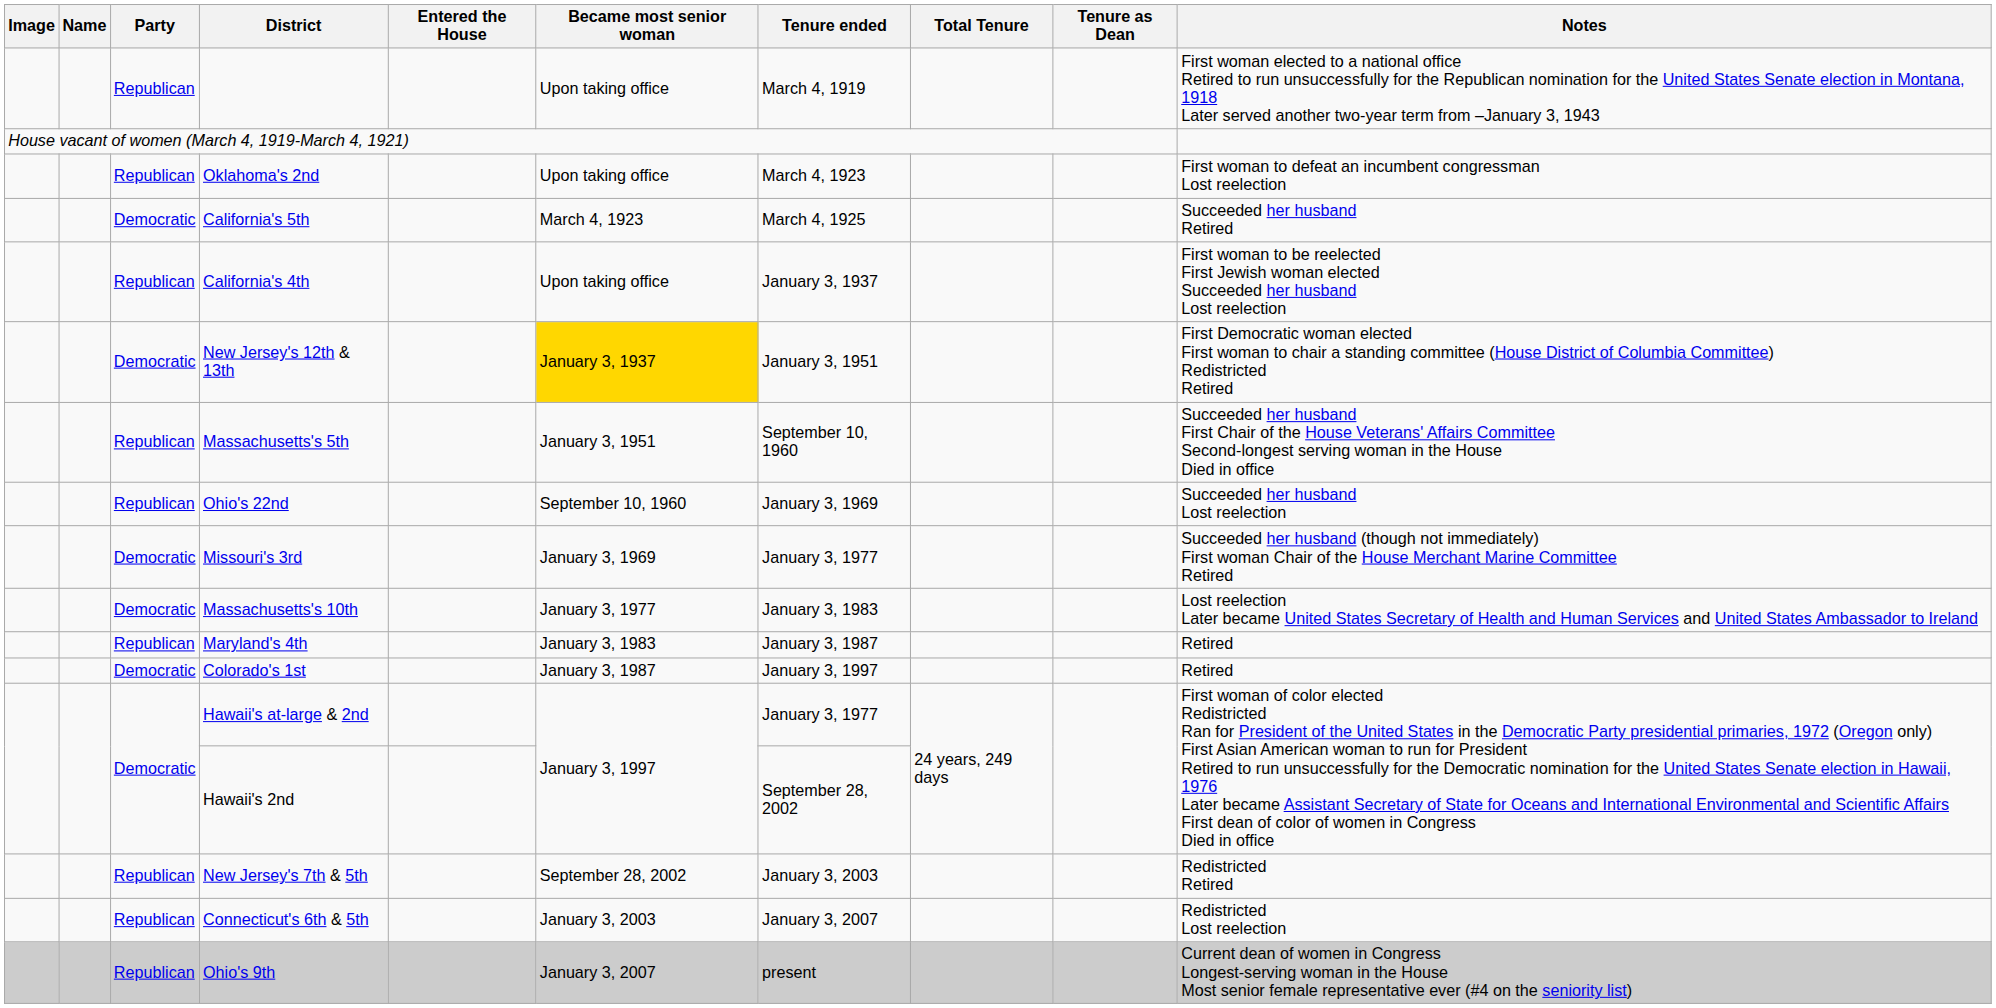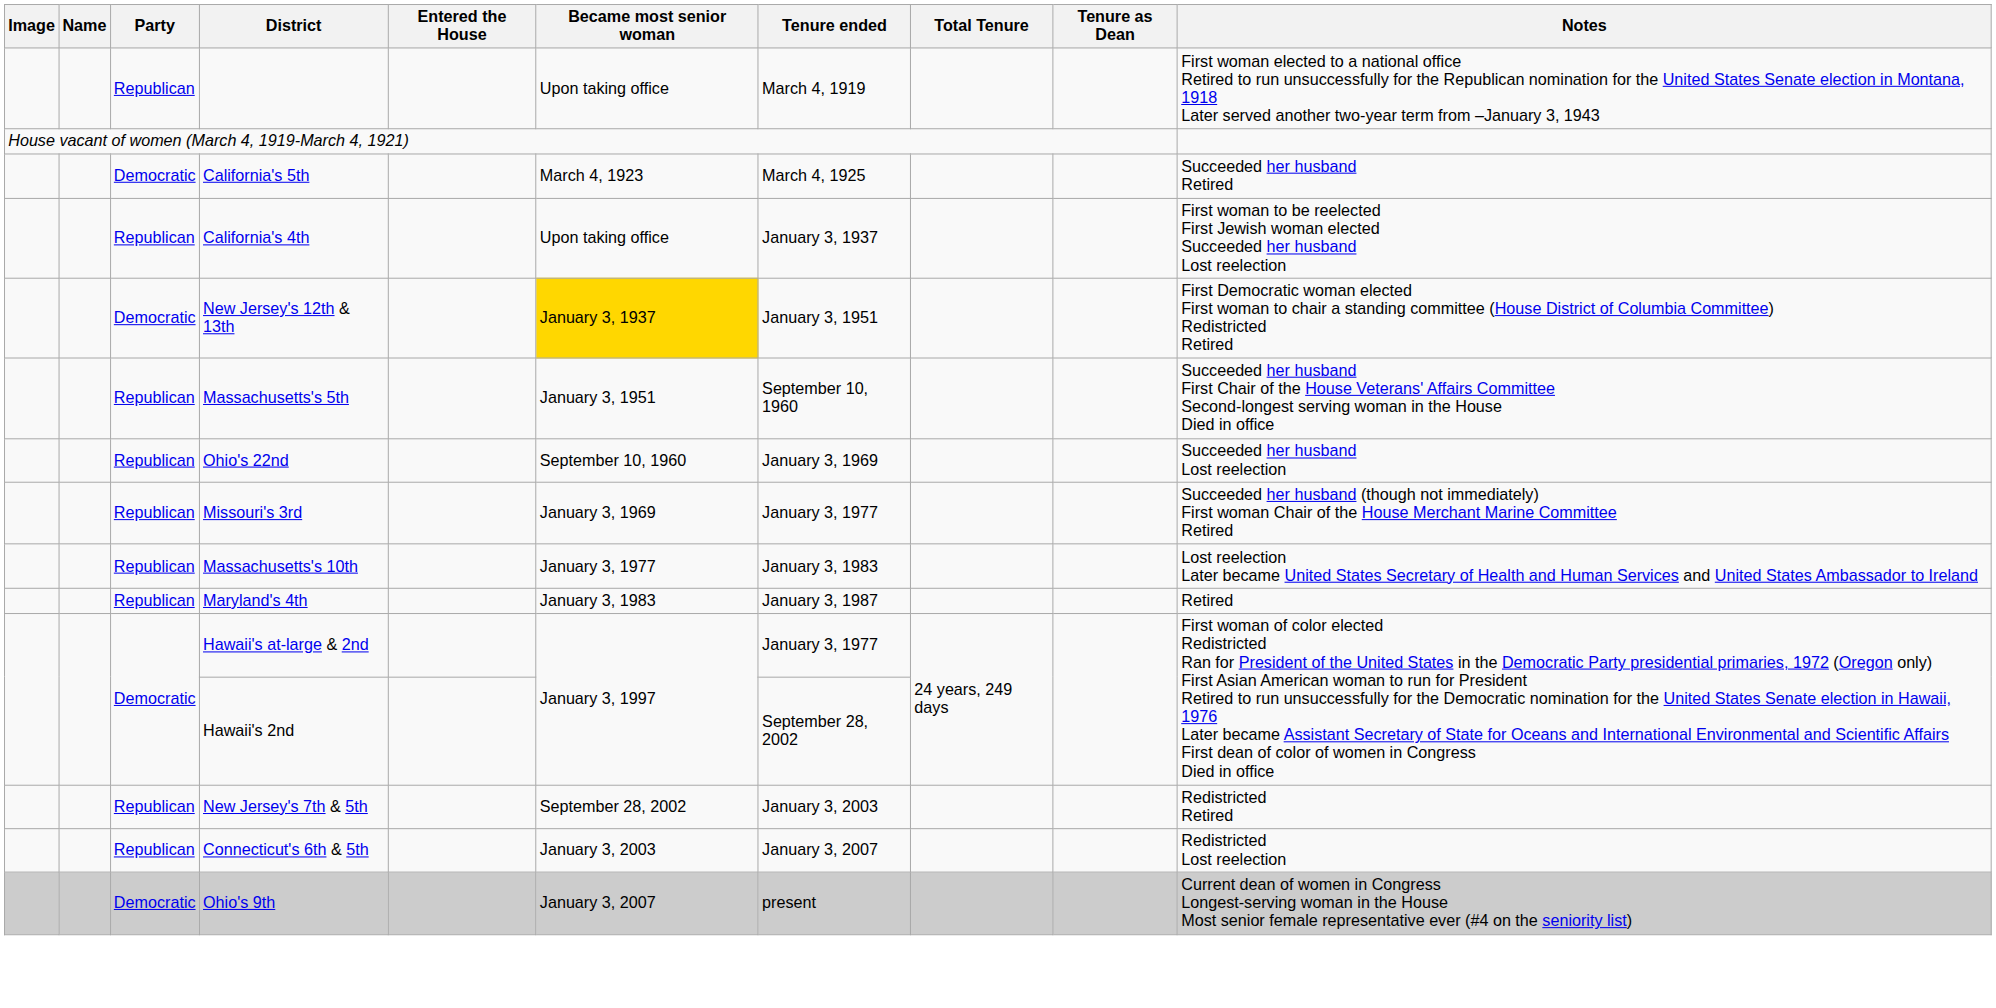- row: Republican | Oklahoma's 2nd | Upon taking office | March 4, 1923 | First woman to defeat an incumbent congressman Lost reelection
Missouri's 3rd | Party: Democratic -> Republican
Massachusetts's 10th | Party: Democratic -> Republican
- row: Democratic | Colorado's 1st | January 3, 1987 | January 3, 1997 | Retired
Ohio's 9th | Party: Republican -> Democratic
